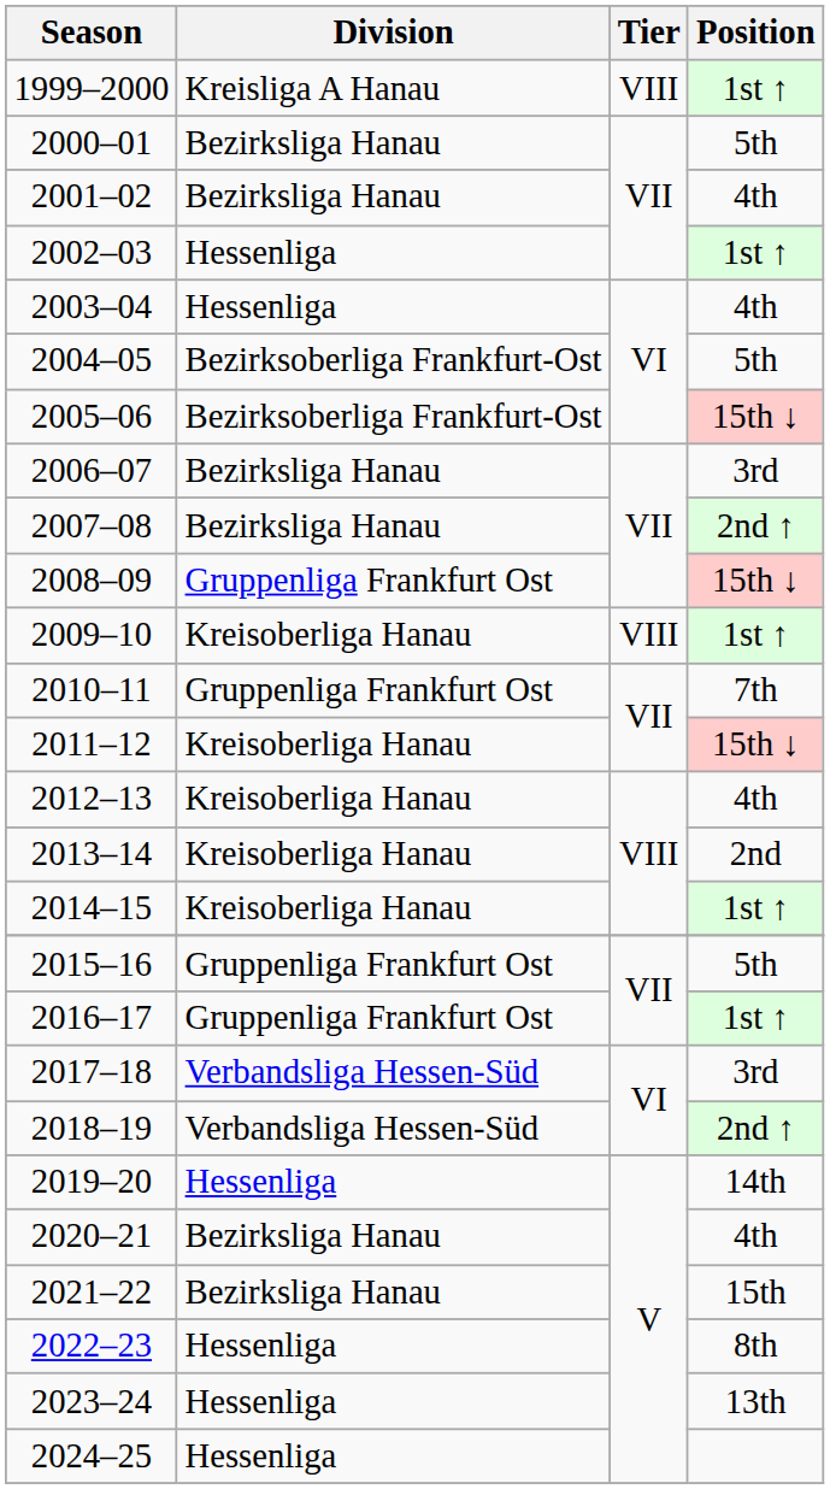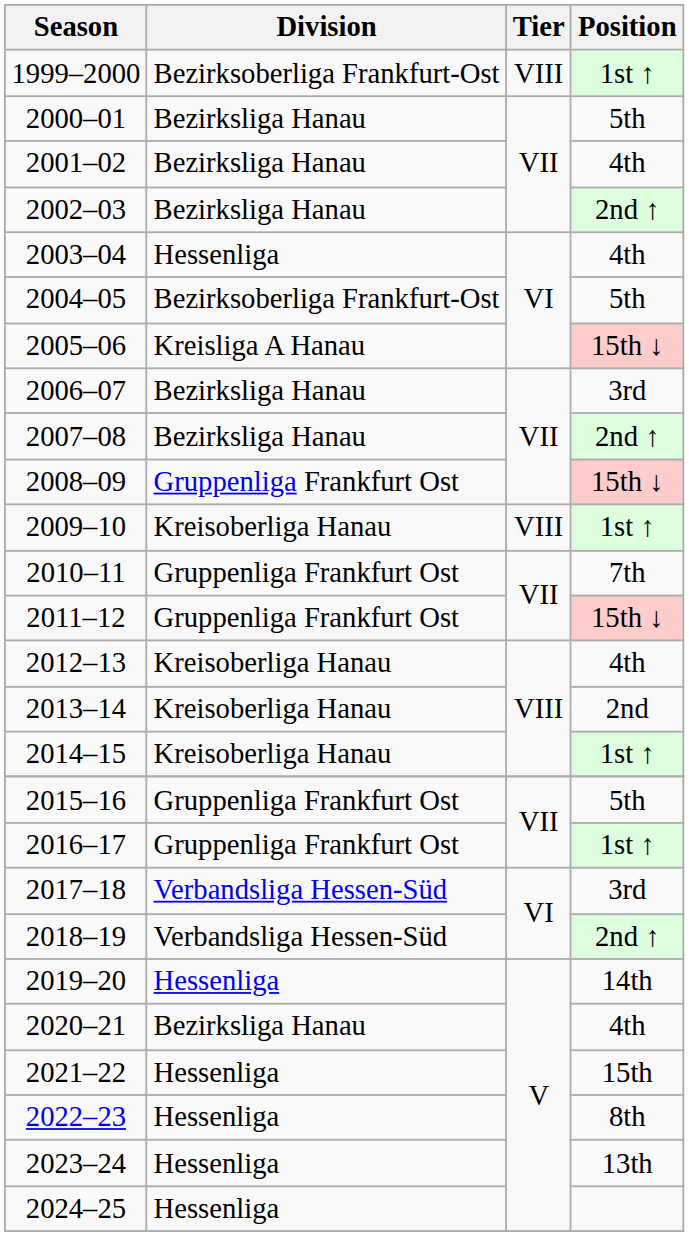1999–2000 | Division: Kreisliga A Hanau -> Bezirksoberliga Frankfurt-Ost
2002–03 | Division: Hessenliga -> Bezirksliga Hanau
2002–03 | Position: 1st ↑ -> 2nd ↑
2005–06 | Division: Bezirksoberliga Frankfurt-Ost -> Kreisliga A Hanau
2011–12 | Division: Kreisoberliga Hanau -> Gruppenliga Frankfurt Ost
2021–22 | Division: Bezirksliga Hanau -> Hessenliga
